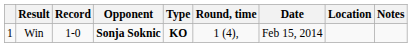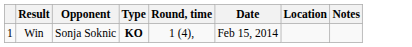- column: Record | 1-0
Win | Opponent: bold -> normal
